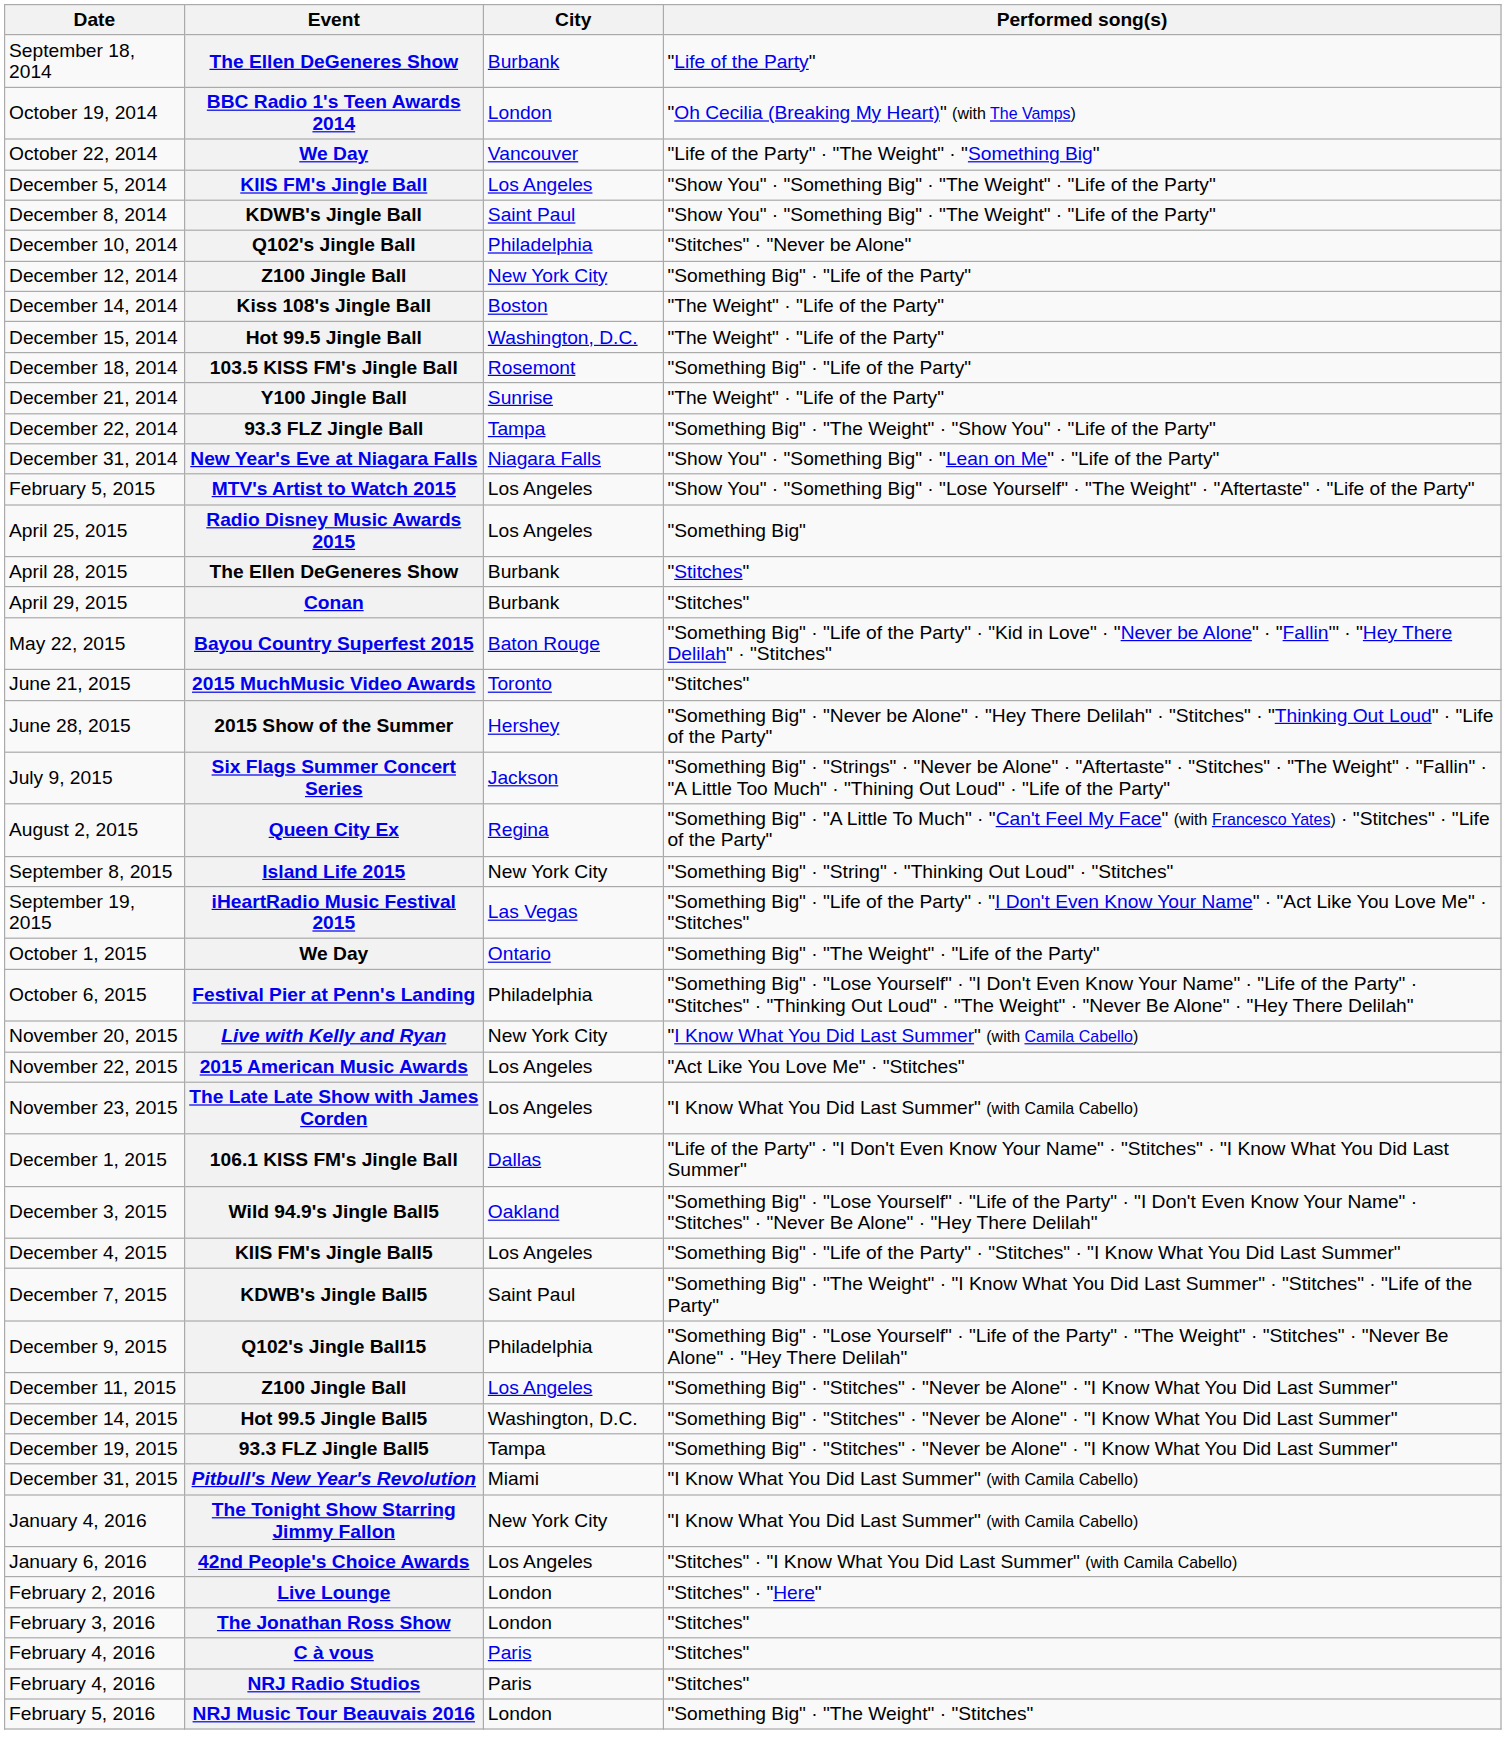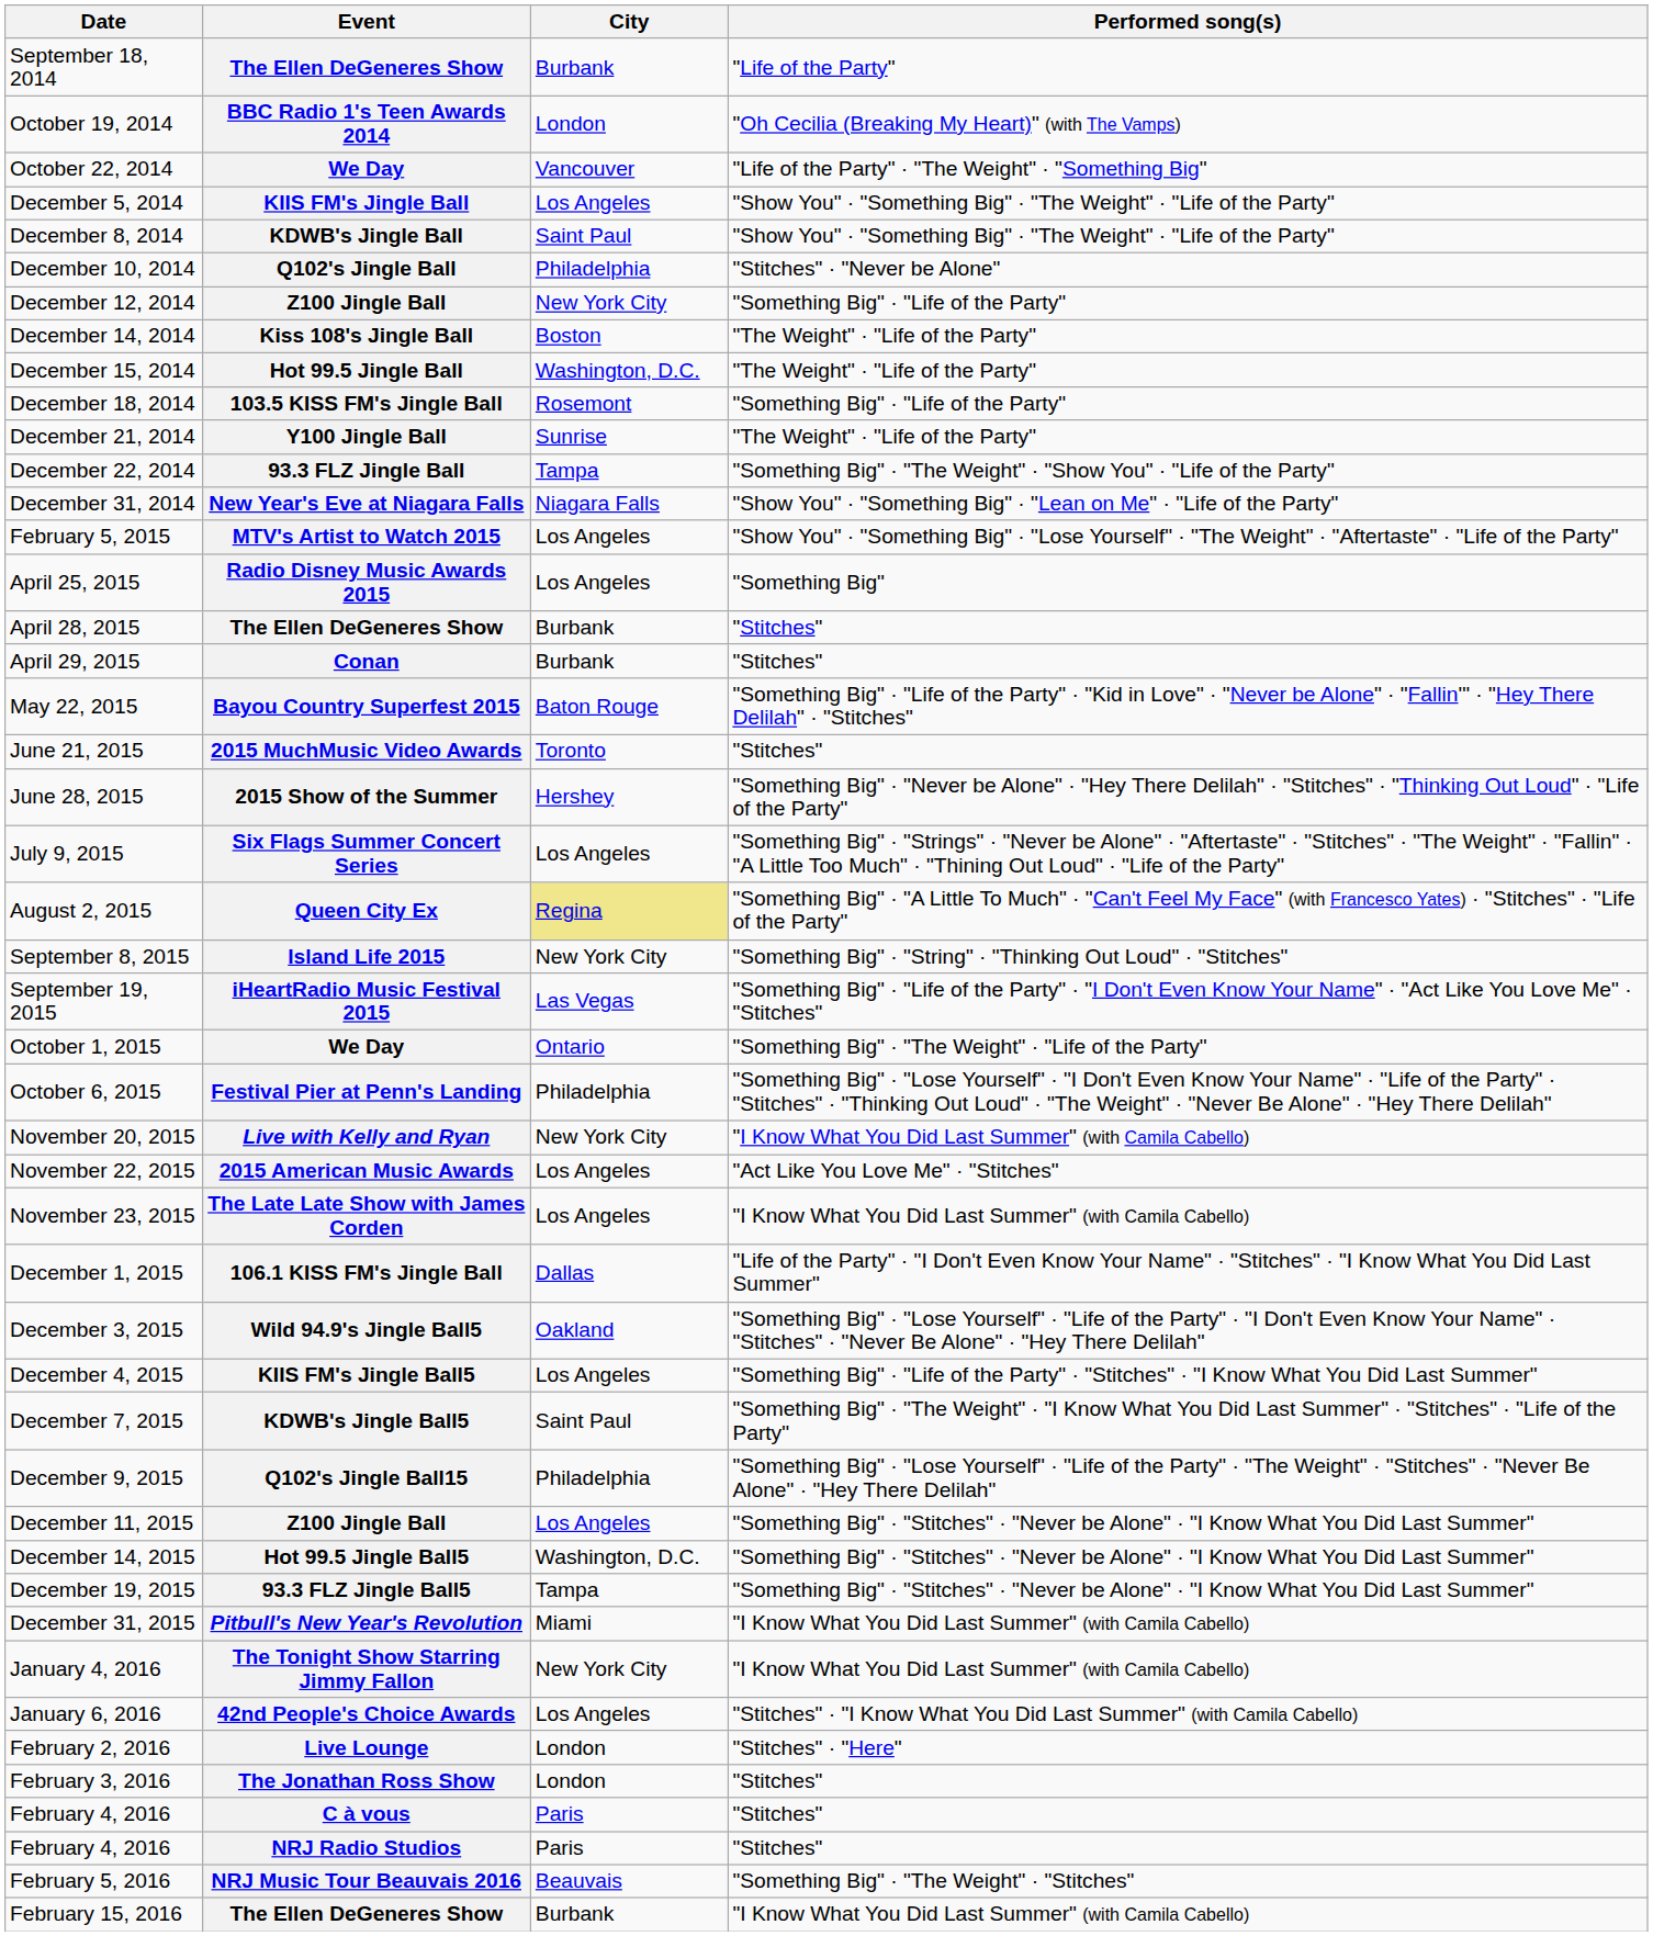Six Flags Summer Concert Series | City: Jackson -> Los Angeles
Queen City Ex | City: no background -> khaki background
NRJ Music Tour Beauvais 2016 | City: London -> Beauvais
+ row: February 15, 2016 | The Ellen DeGeneres Show | Burbank | "I Know What You Did Last Summer" (with Camila Cabello)
